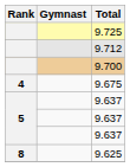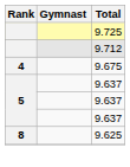- row: 9.700
